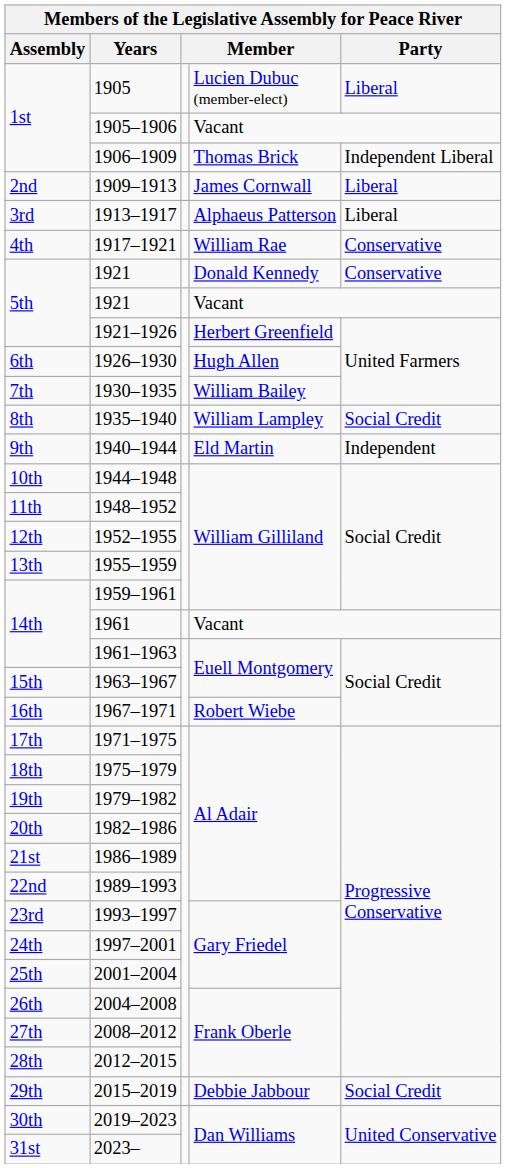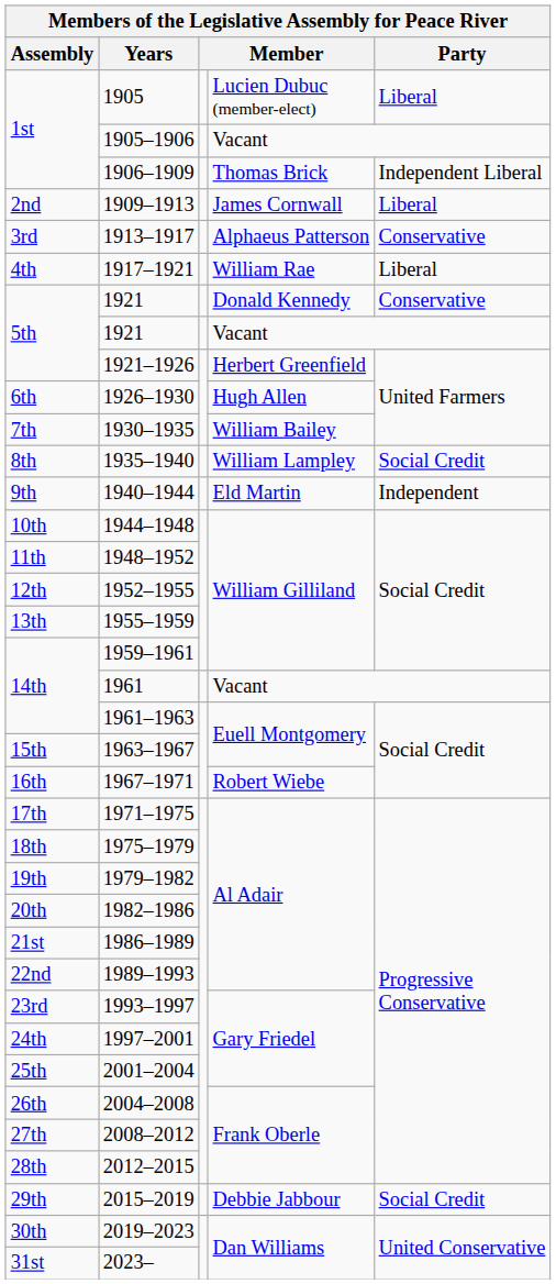1913–1917 | Party: Liberal -> Conservative
1917–1921 | Party: Conservative -> Liberal
